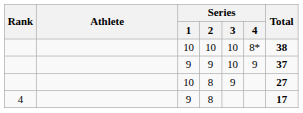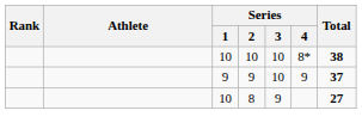- row: 4 | 9 | 8 | 17
